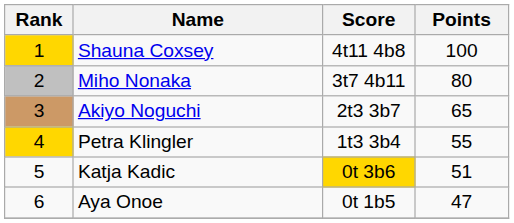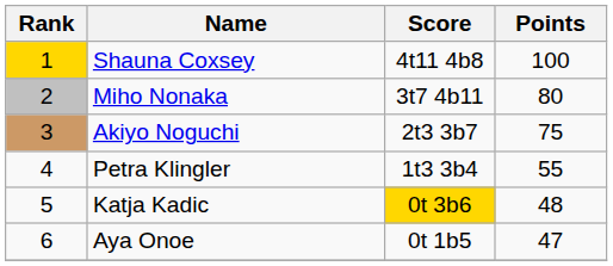Akiyo Noguchi | Points: 65 -> 75
Petra Klingler | Rank: gold background -> no background
Katja Kadic | Points: 51 -> 48
